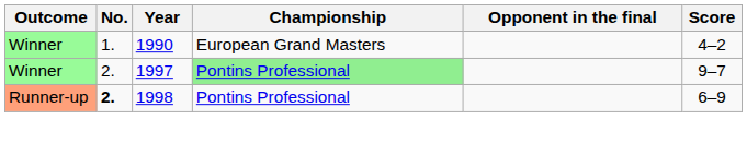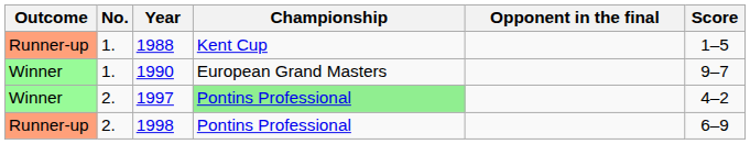+ row: Runner-up | 1. | 1988 | Kent Cup | 1–5
1990 | Score: 4–2 -> 9–7
1997 | Score: 9–7 -> 4–2
1998 | No.: bold -> normal
